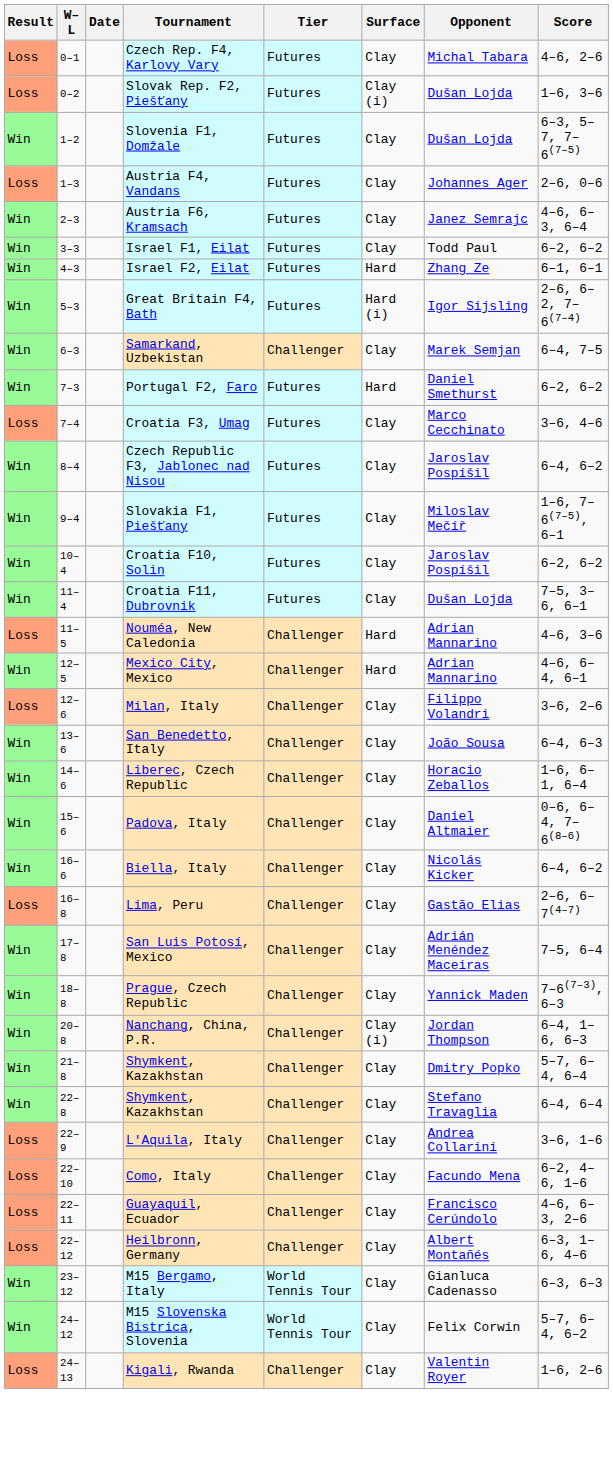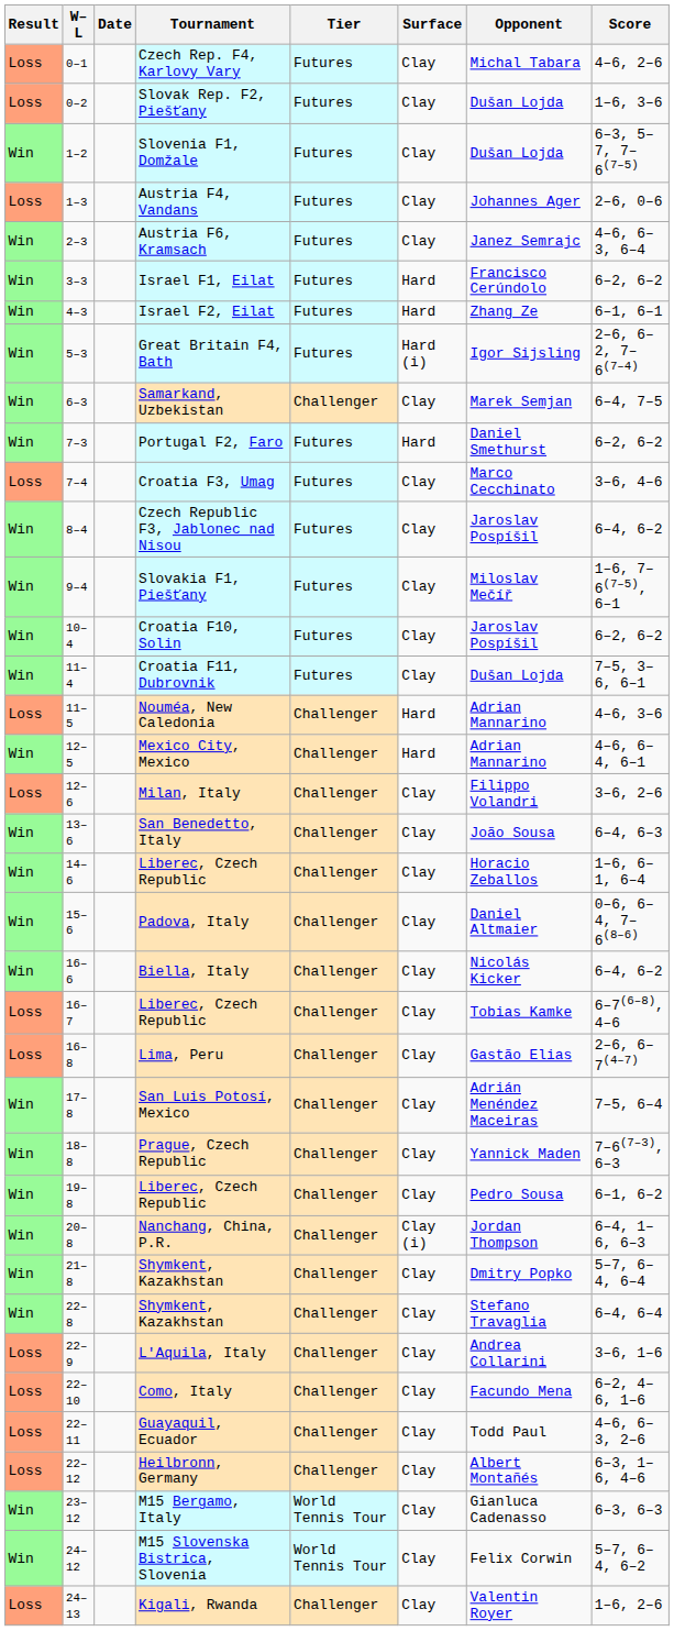Slovak Rep. F2, Piešťany | Surface: Clay (i) -> Clay
Israel F1, Eilat | Surface: Clay -> Hard
Israel F1, Eilat | Opponent: Todd Paul -> Francisco Cerúndolo
+ row: Loss | 16–7 | Liberec, Czech Republic | Challenger | Clay | Tobias Kamke | 6–7(6–8), 4–6
+ row: Win | 19–8 | Liberec, Czech Republic | Challenger | Clay | Pedro Sousa | 6–1, 6–2
Guayaquil, Ecuador | Opponent: Francisco Cerúndolo -> Todd Paul
